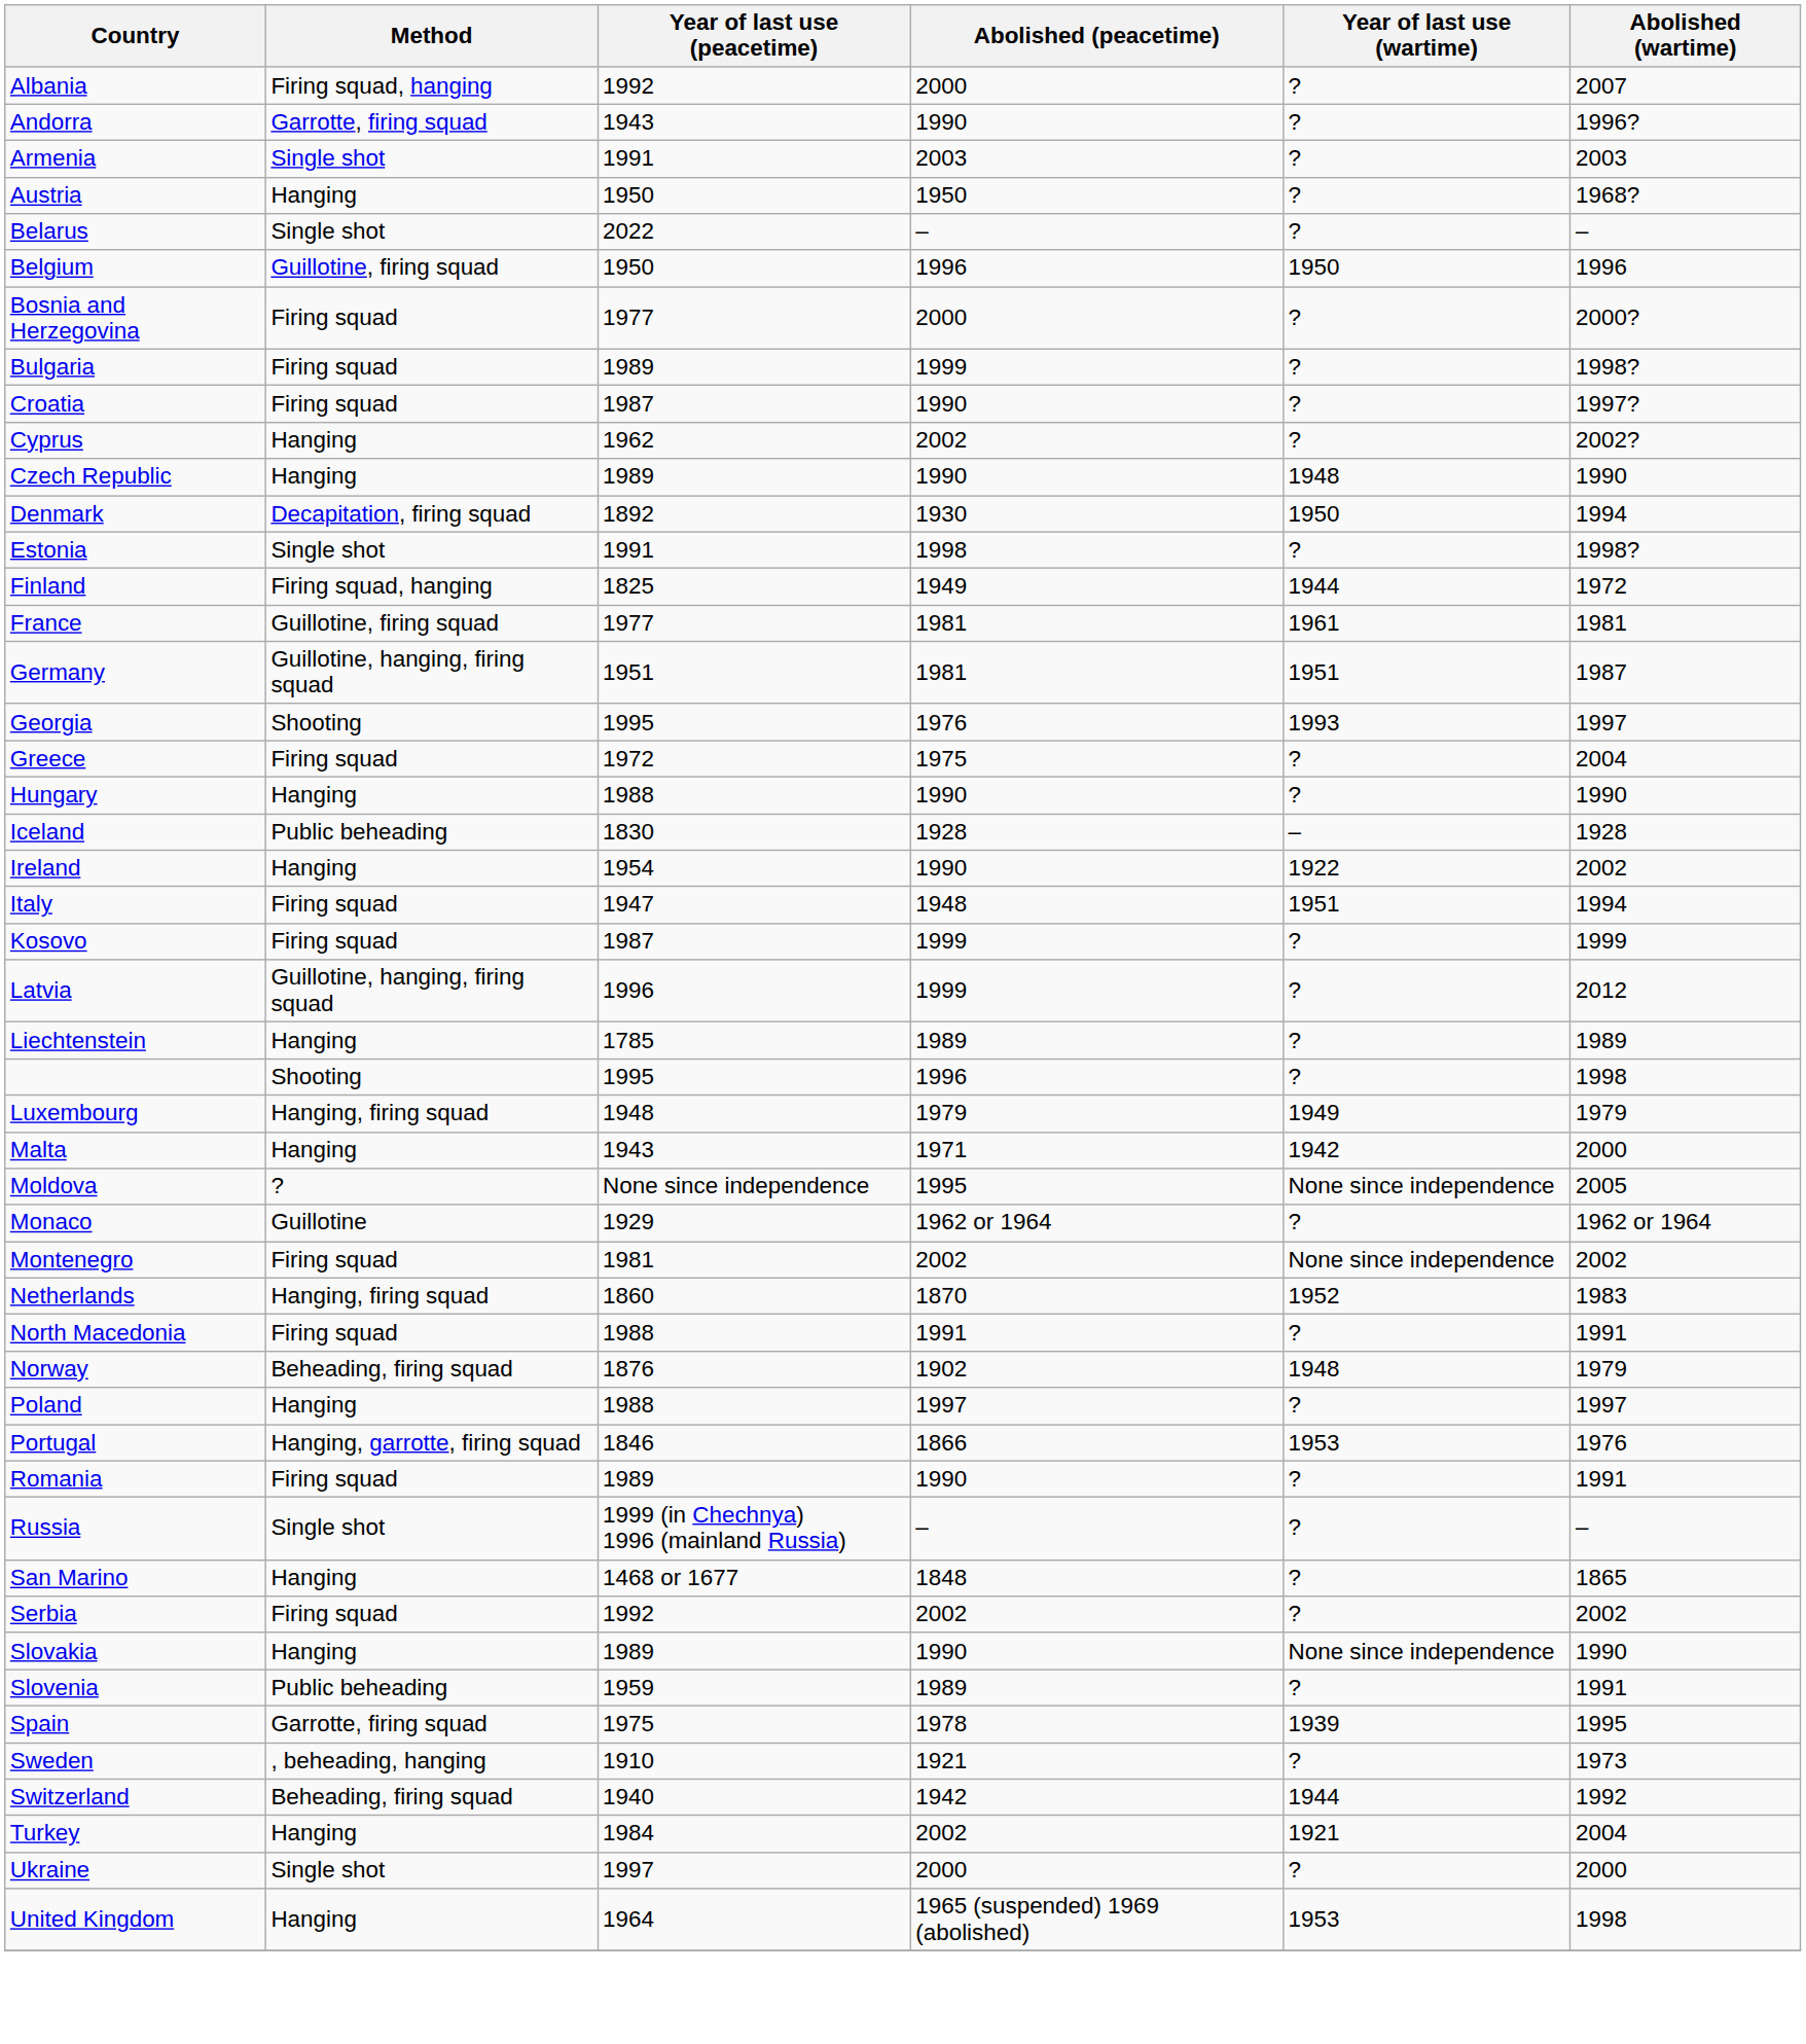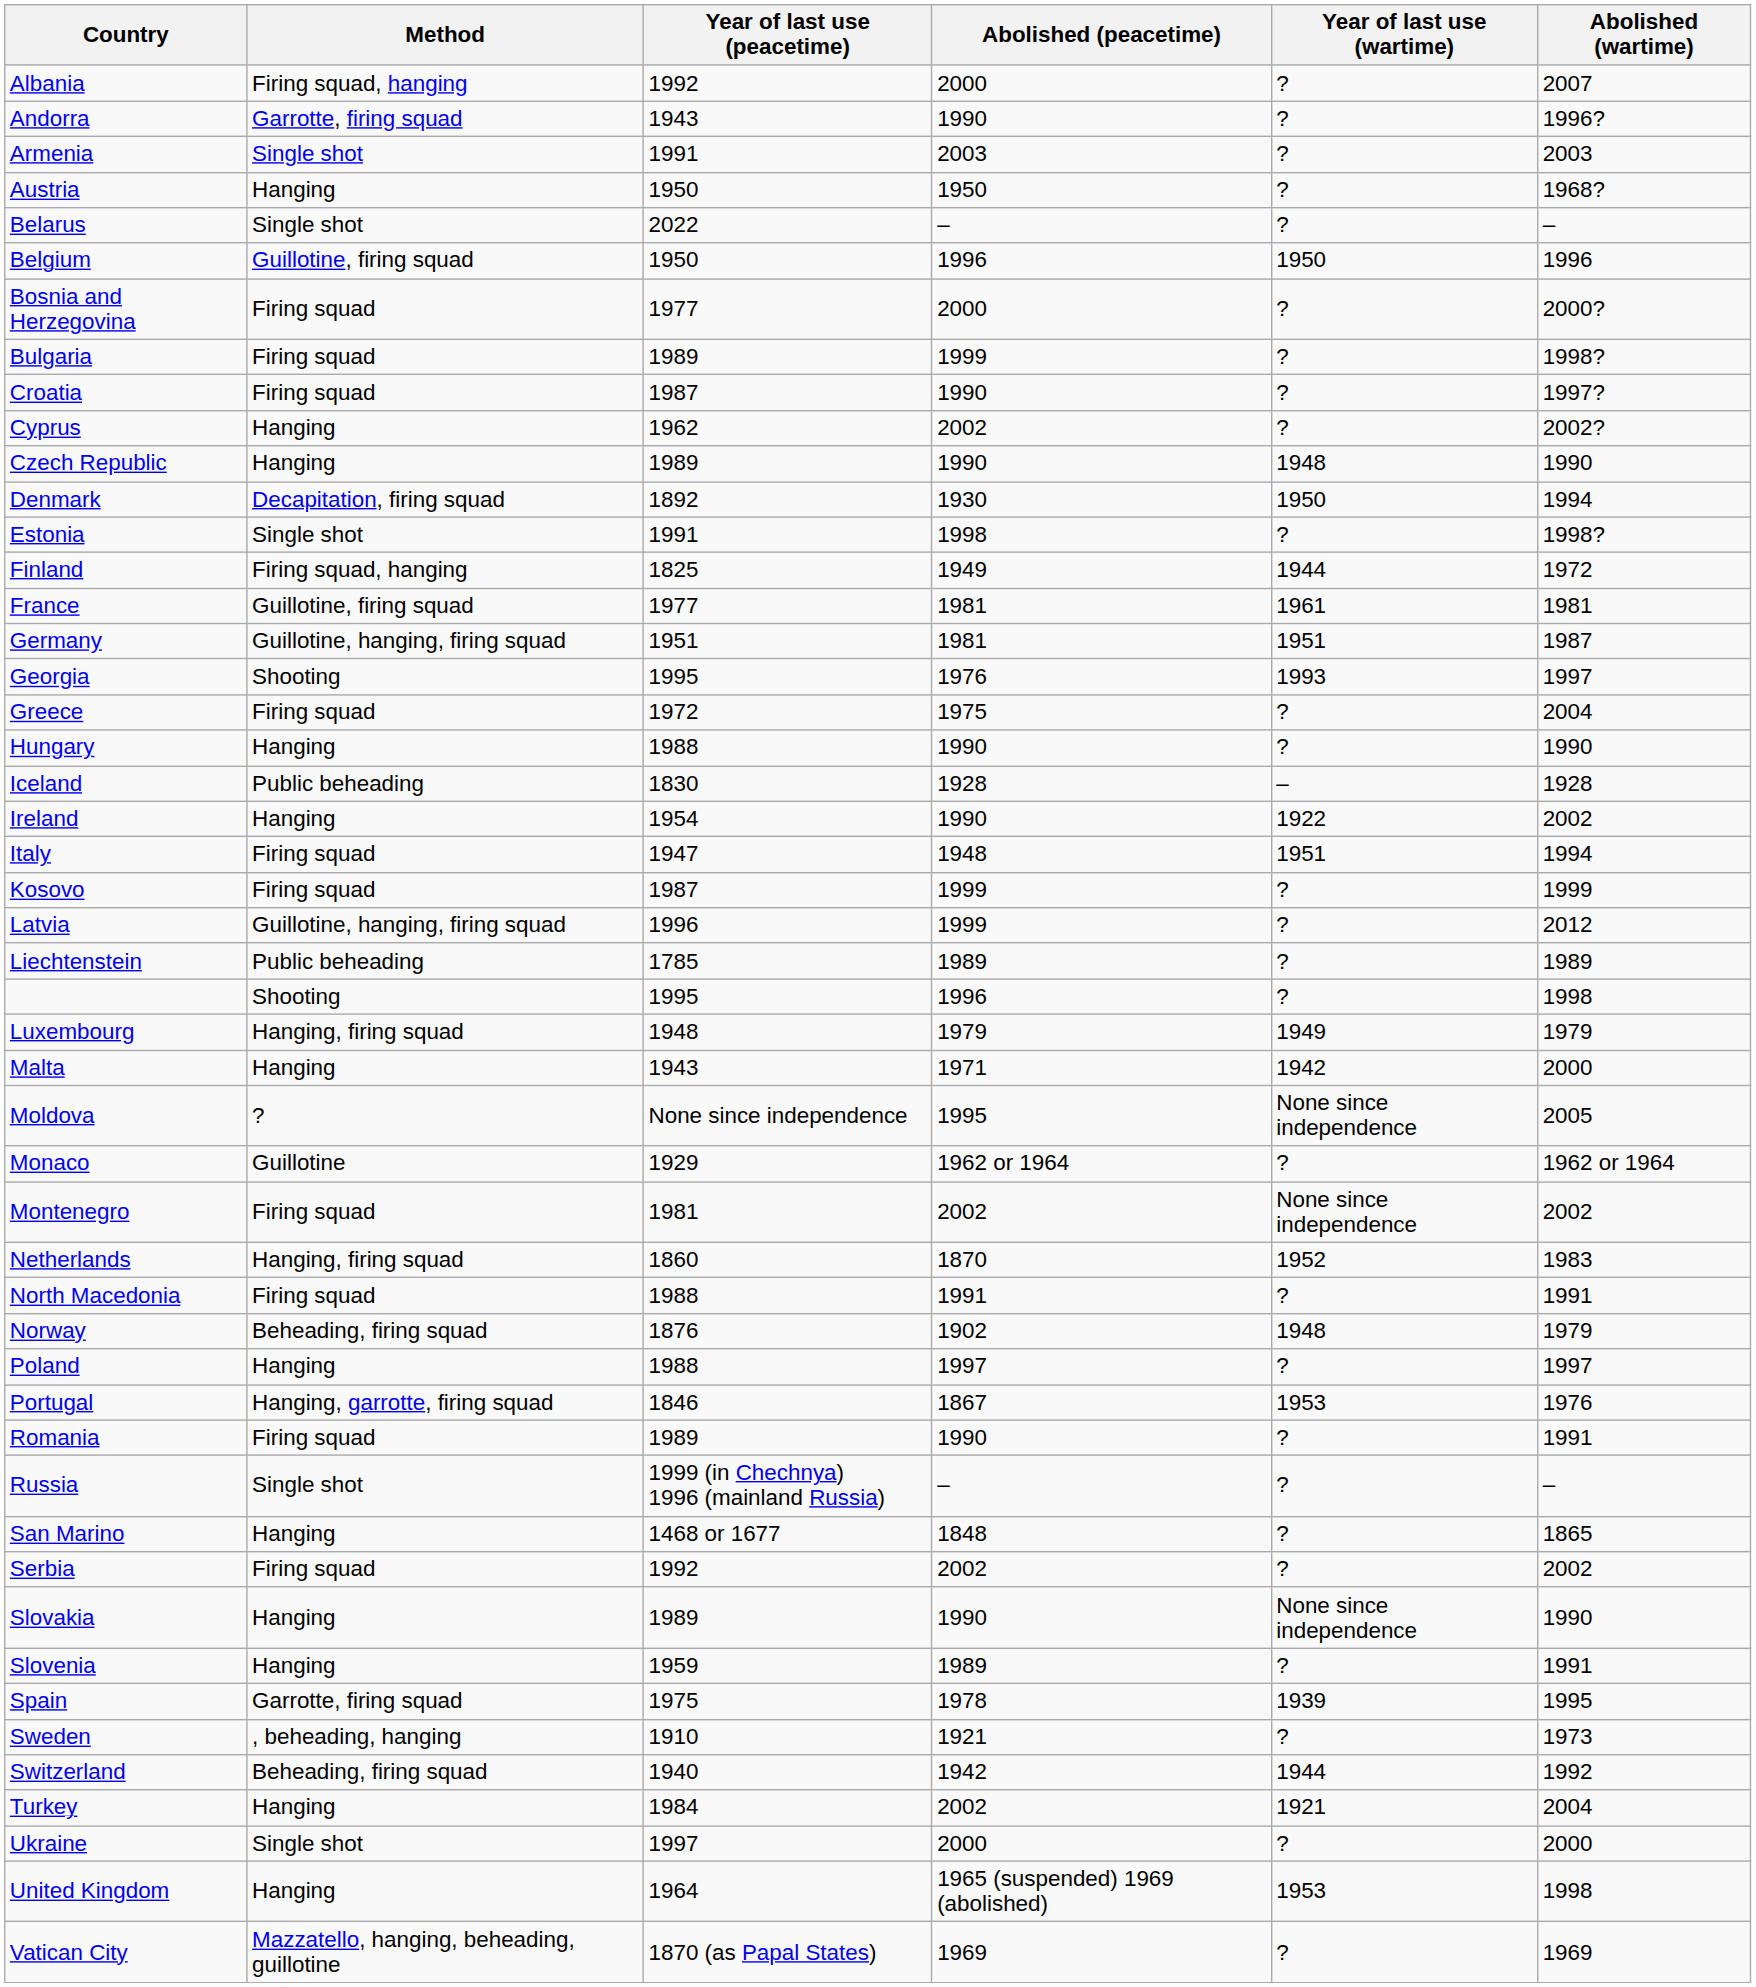Liechtenstein | Method: Hanging -> Public beheading
Portugal | Abolished (peacetime): 1866 -> 1867
Slovenia | Method: Public beheading -> Hanging
+ row: Vatican City | Mazzatello, hanging, beheading, guillotine | 1870 (as Papal States) | 1969 | ? | 1969
